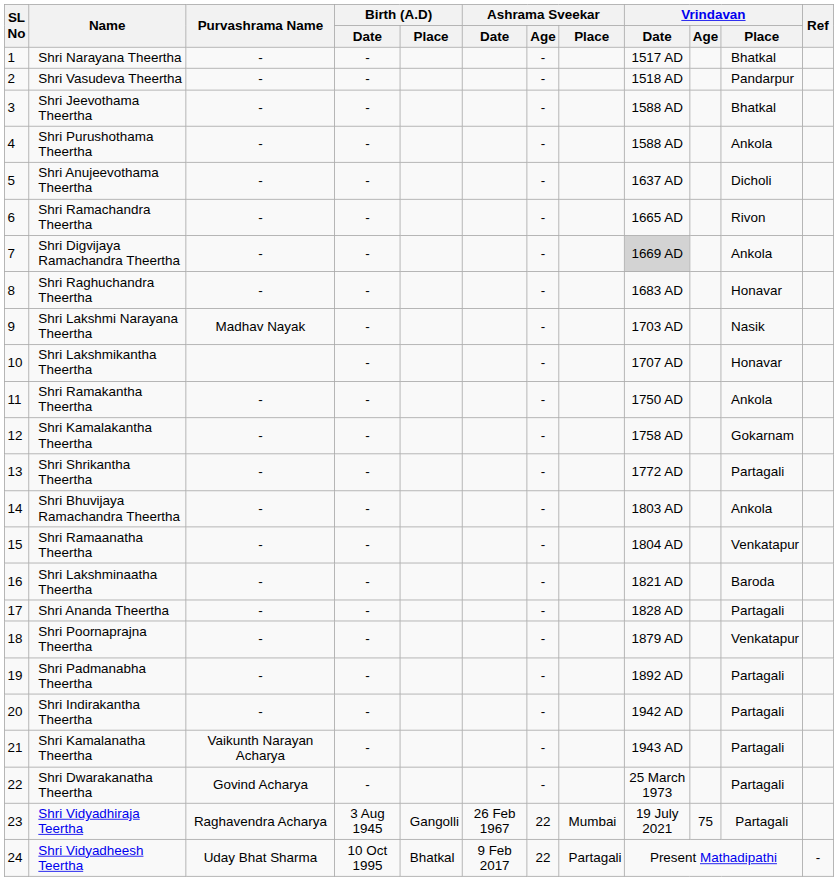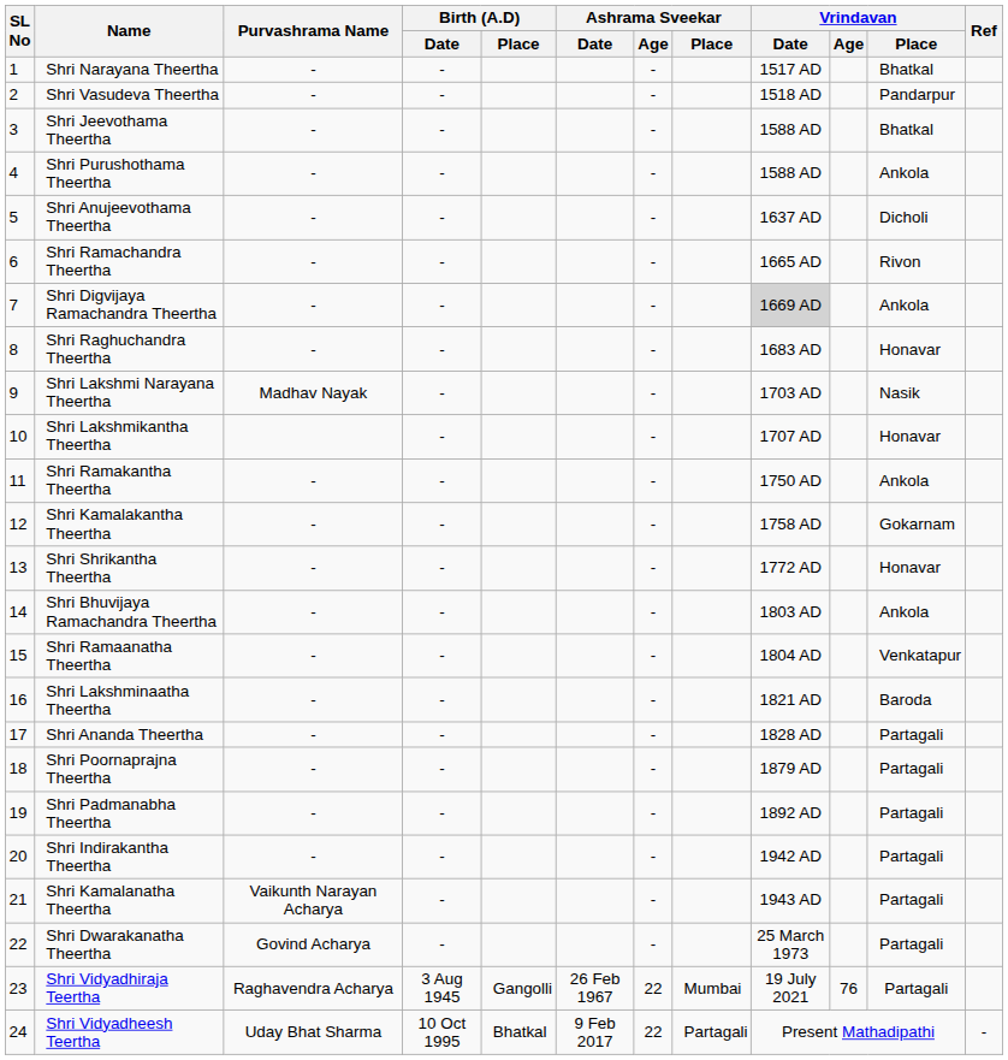Shri Shrikantha Theertha | Vrindavan / Place: Partagali -> Honavar
Shri Poornaprajna Theertha | Vrindavan / Place: Venkatapur -> Partagali
Shri Vidyadhiraja Teertha | Vrindavan / Age: 75 -> 76
